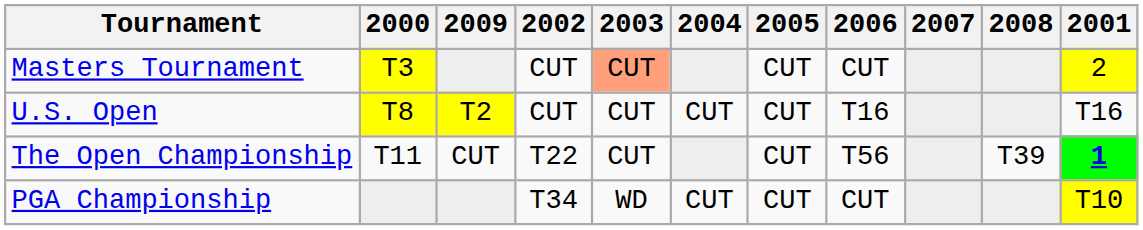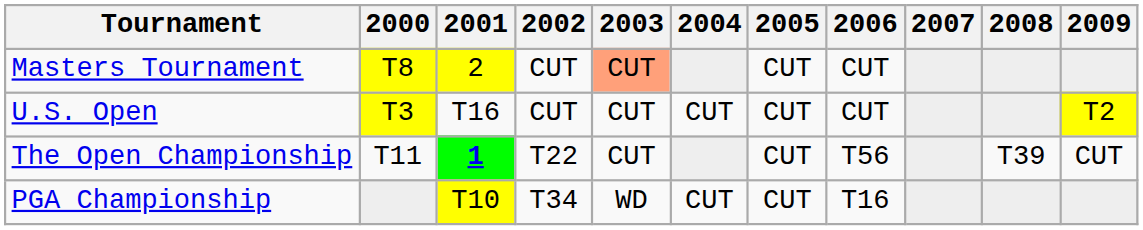columns swapped: 2001 <-> 2009
Masters Tournament | 2000: T3 -> T8
U.S. Open | 2000: T8 -> T3
U.S. Open | 2006: T16 -> CUT
PGA Championship | 2006: CUT -> T16
